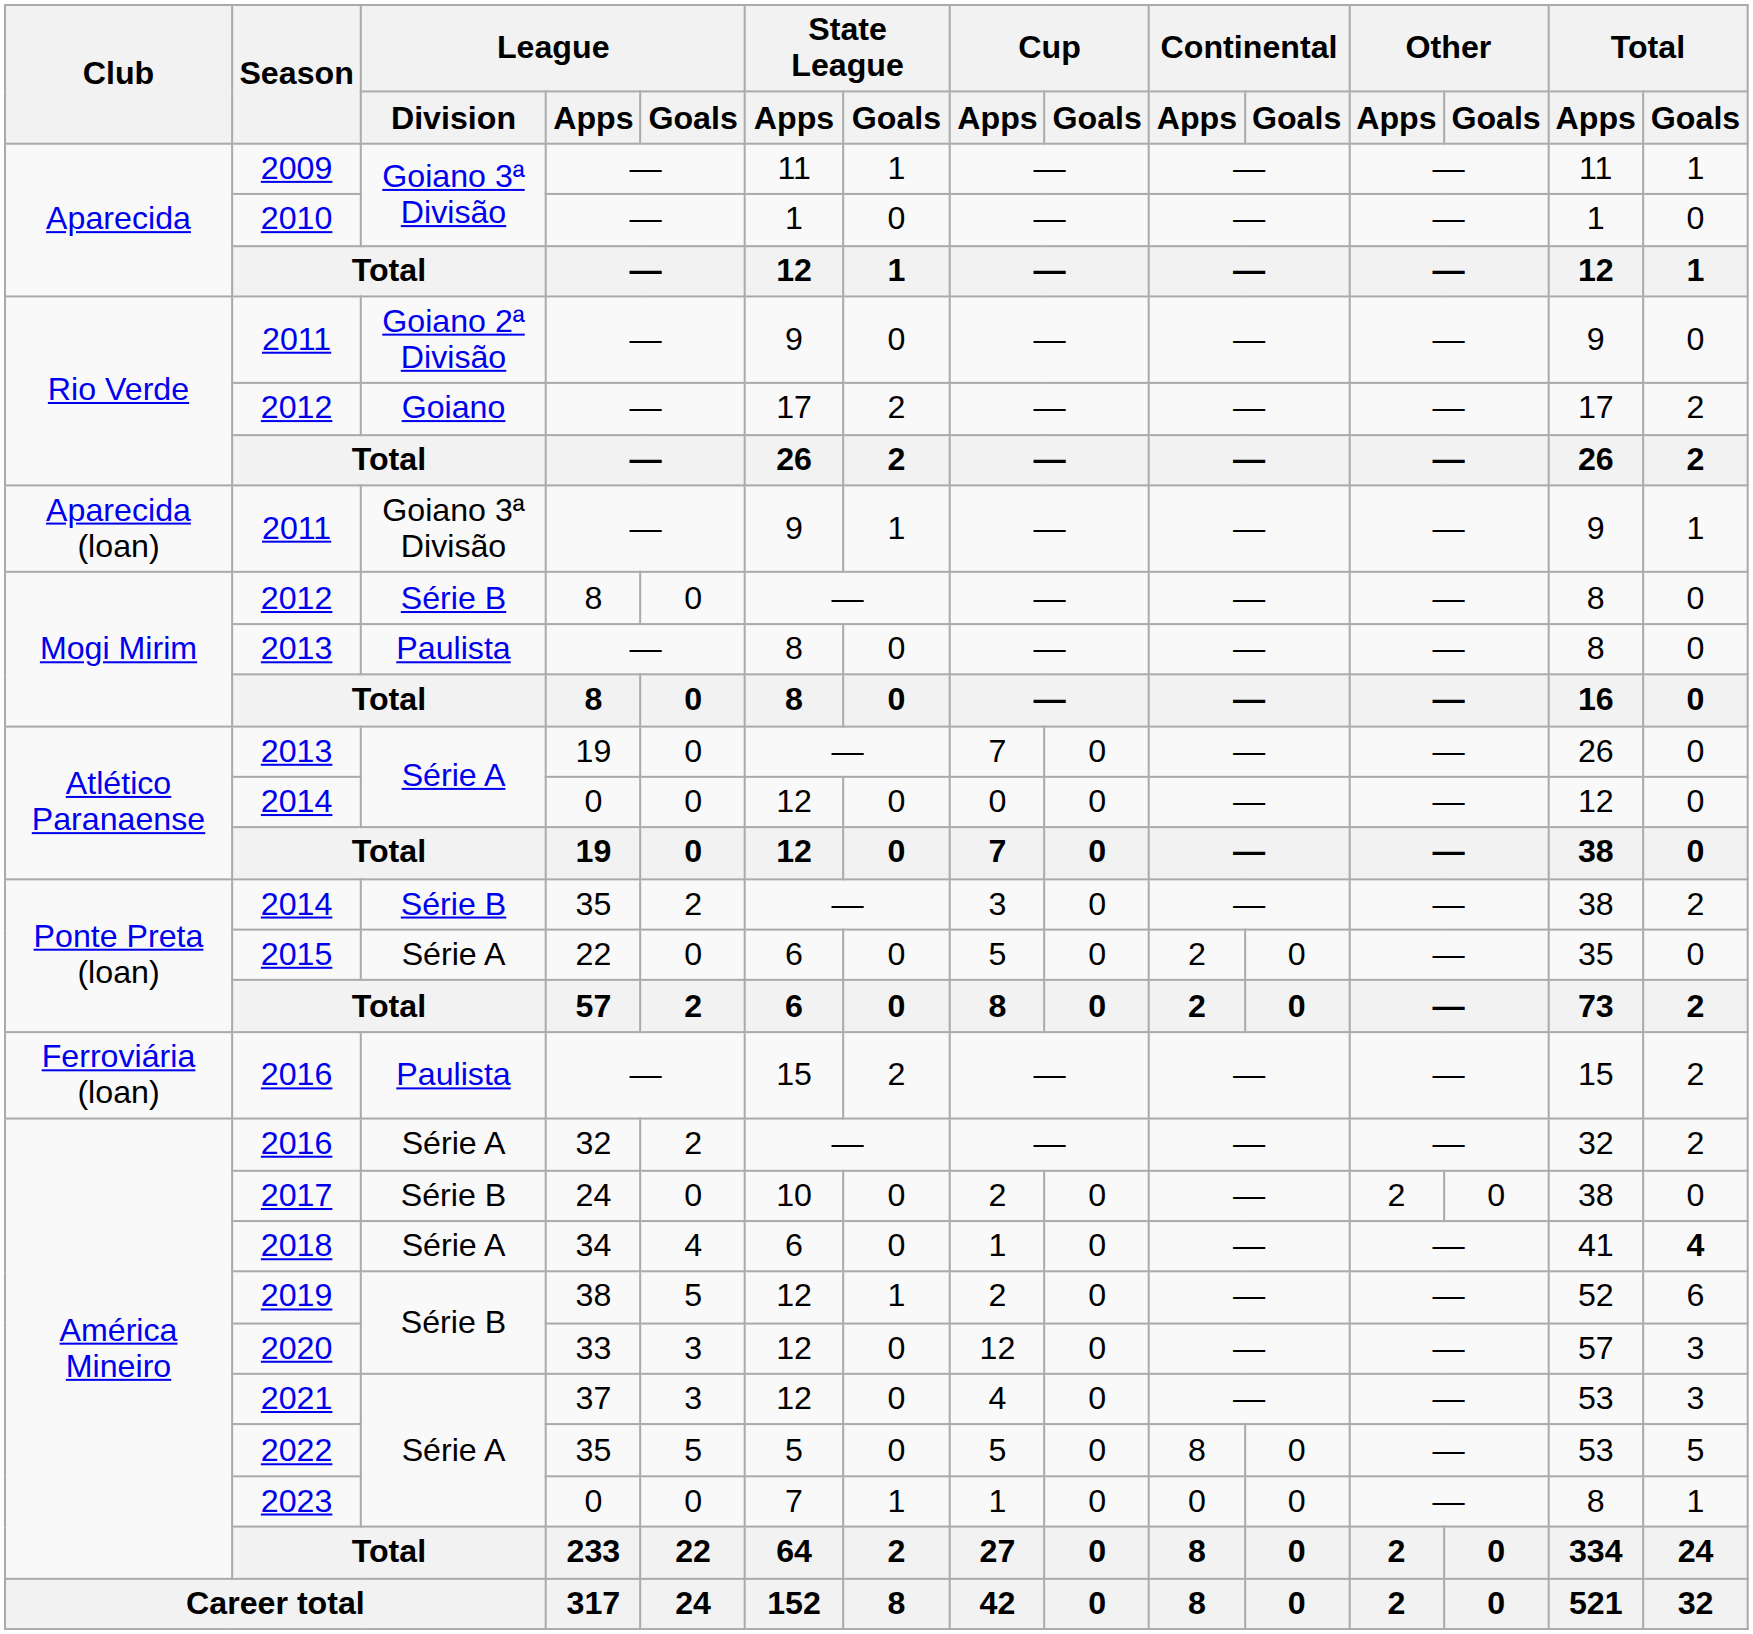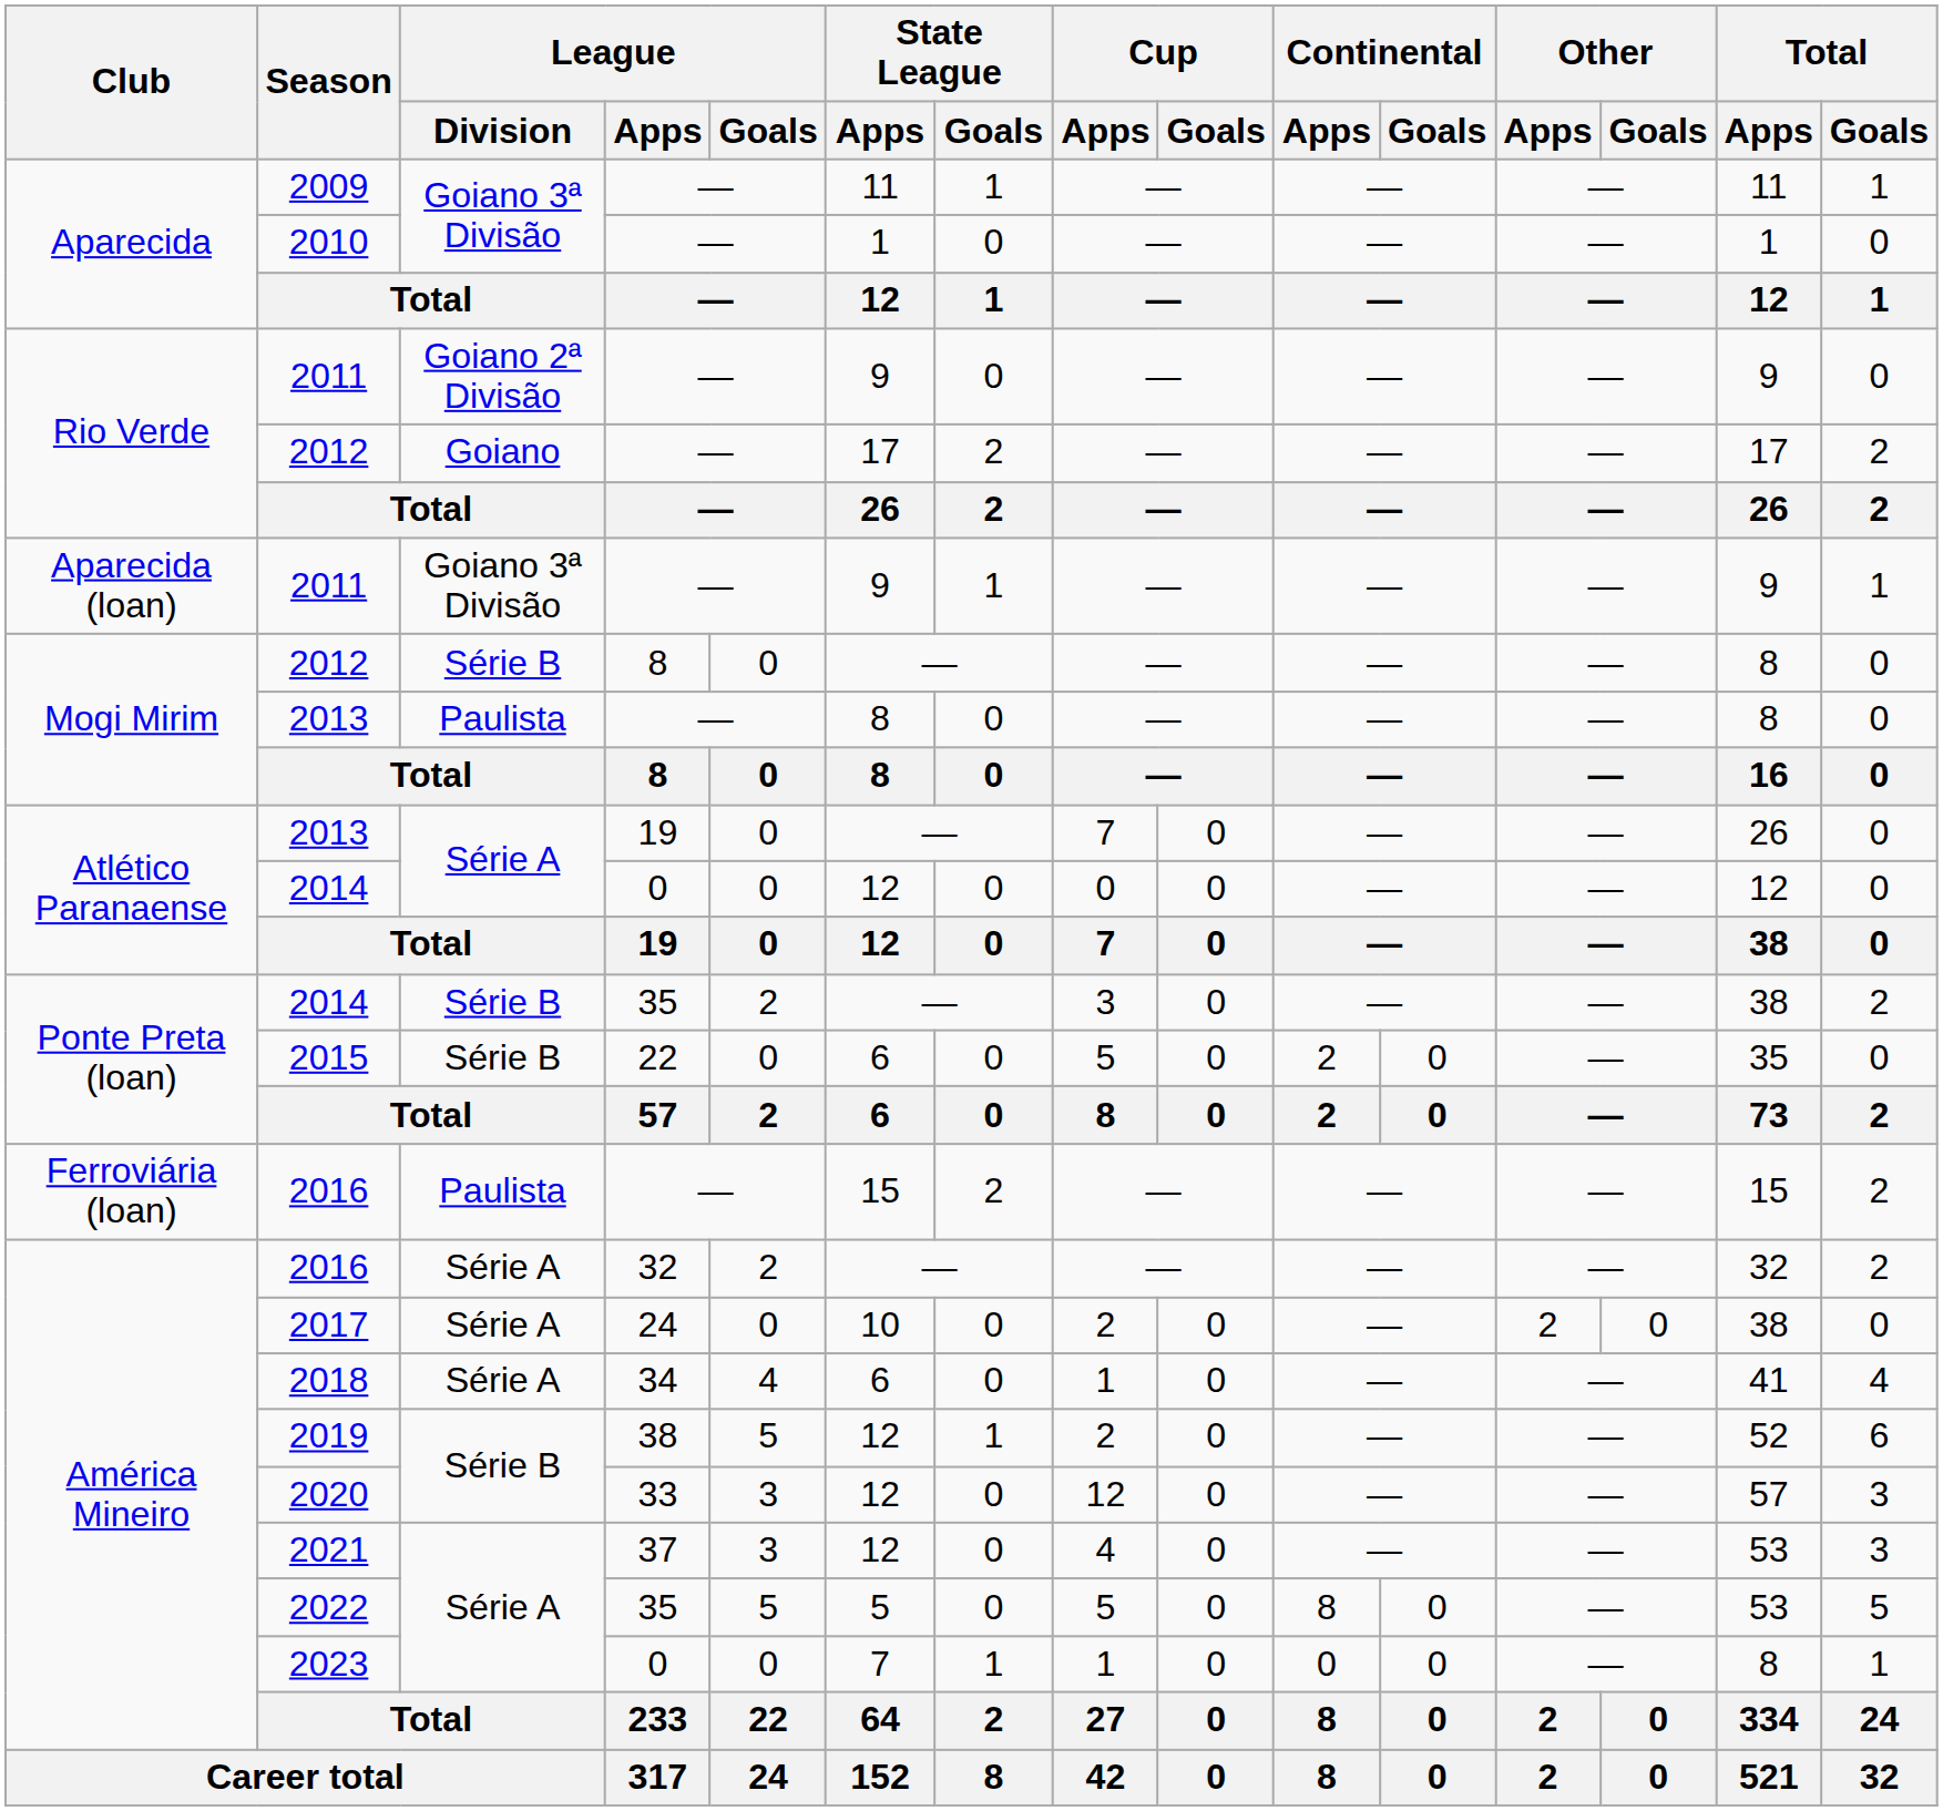2015 | League / Division: Série A -> Série B
2017 | League / Division: Série B -> Série A
2018 | Total / Goals: bold -> normal
